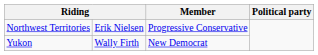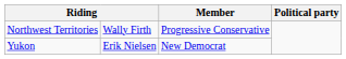Northwest Territories | column 2: Erik Nielsen -> Wally Firth
Yukon | column 2: Wally Firth -> Erik Nielsen
